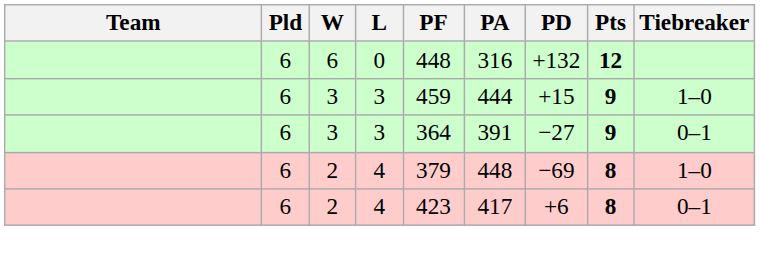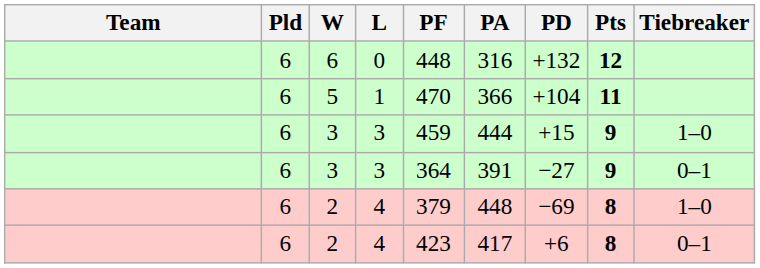+ row: 6 | 5 | 1 | 470 | 366 | +104 | 11
